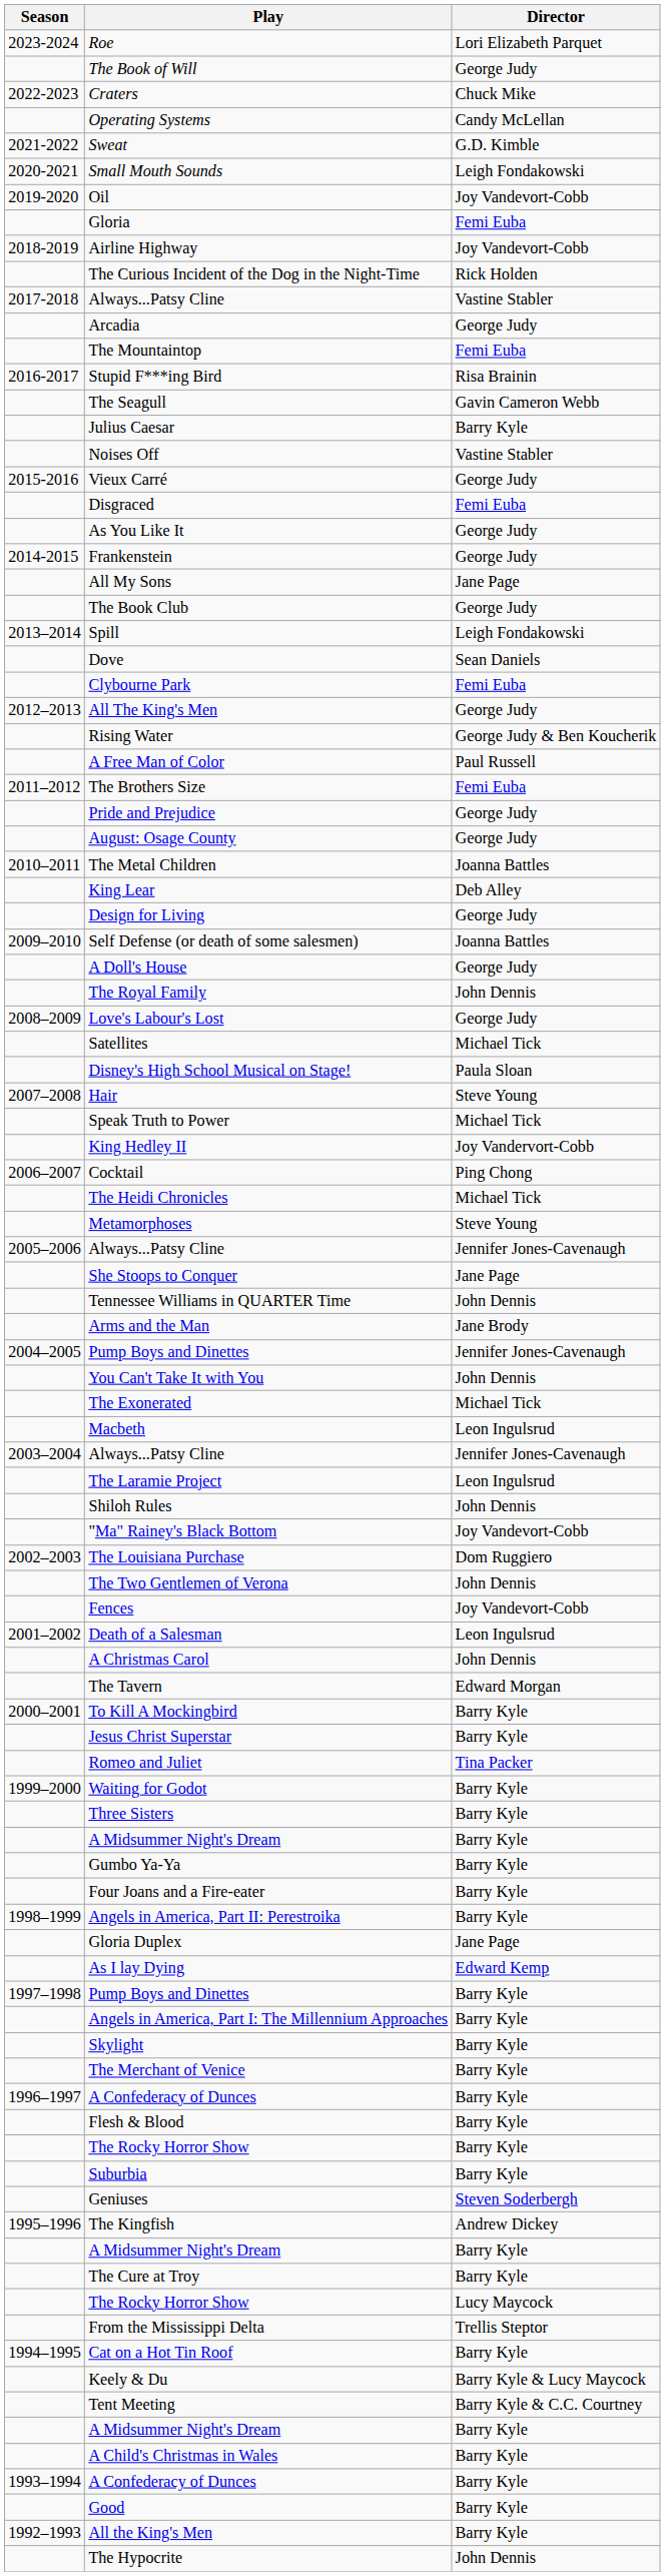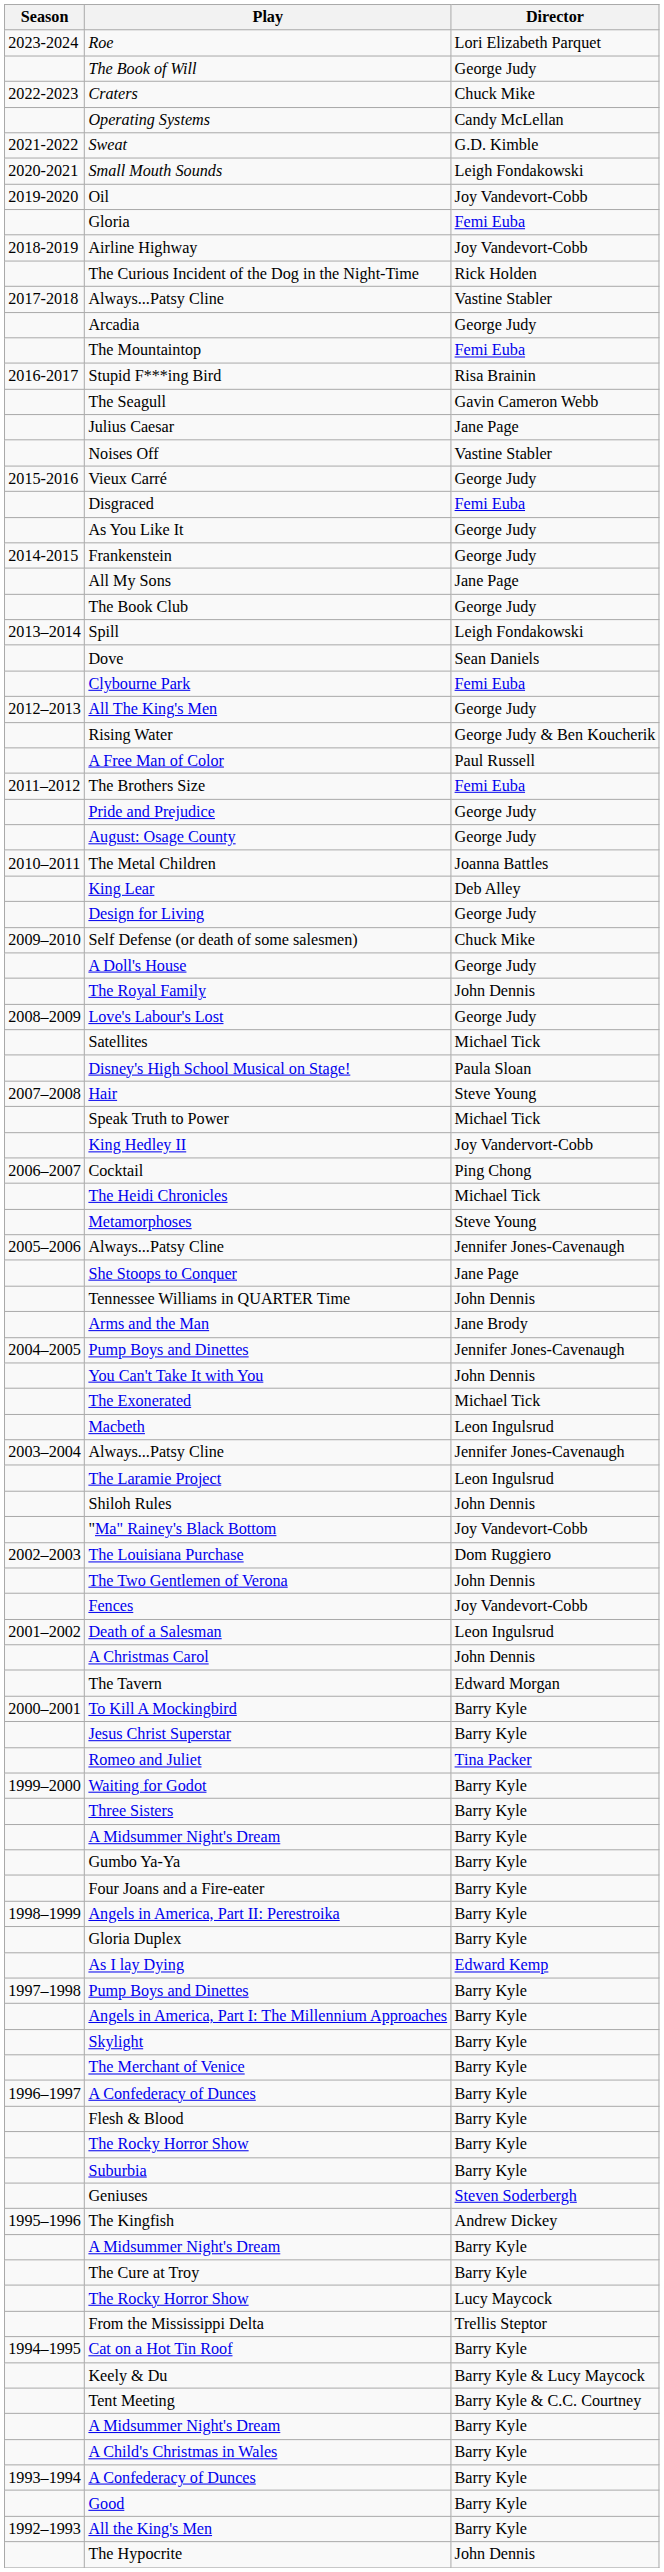Julius Caesar | Director: Barry Kyle -> Jane Page
Self Defense (or death of some salesmen) | Director: Joanna Battles -> Chuck Mike
Gloria Duplex | Director: Jane Page -> Barry Kyle
